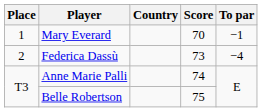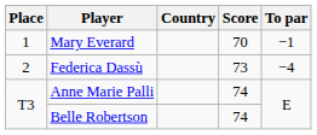Belle Robertson | Score: 75 -> 74
